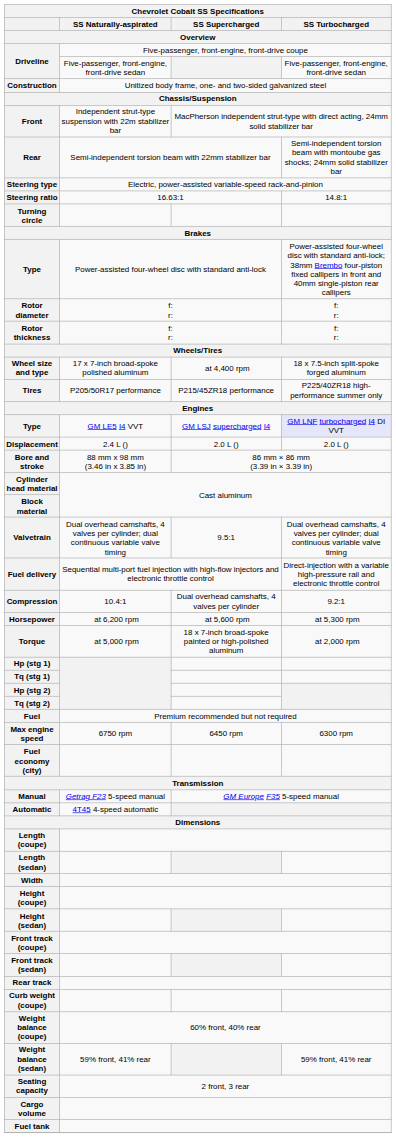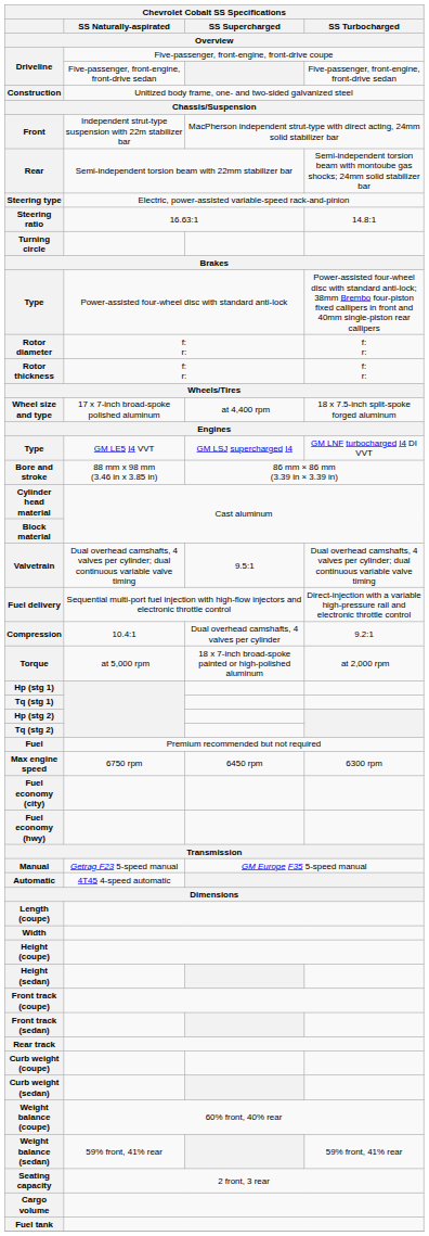- row: Tires | P205/50R17 performance | P215/45ZR18 performance | P225/40ZR18 high-performance summer only
Type / GM LE5 I4 VVT | SS Turbocharged: lavender background -> no background
- row: Displacement | 2.4 L () | 2.0 L () | 2.0 L ()
- row: Horsepower | at 6,200 rpm | at 5,600 rpm | at 5,300 rpm
+ row: Fuel economy (hwy)
- row: Length (sedan)
+ row: Curb weight (sedan)
